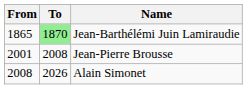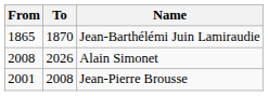Jean-Barthélémi Juin Lamiraudie | To: lightgreen background -> no background
rows swapped: Jean-Pierre Brousse <-> Alain Simonet
